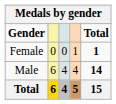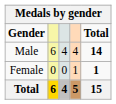rows swapped: Male <-> Female
